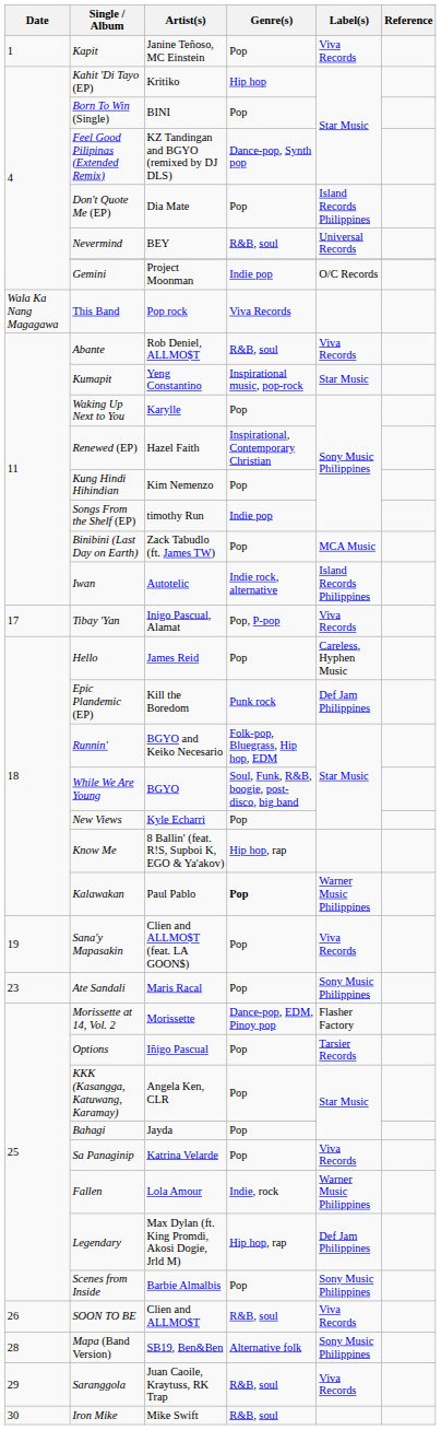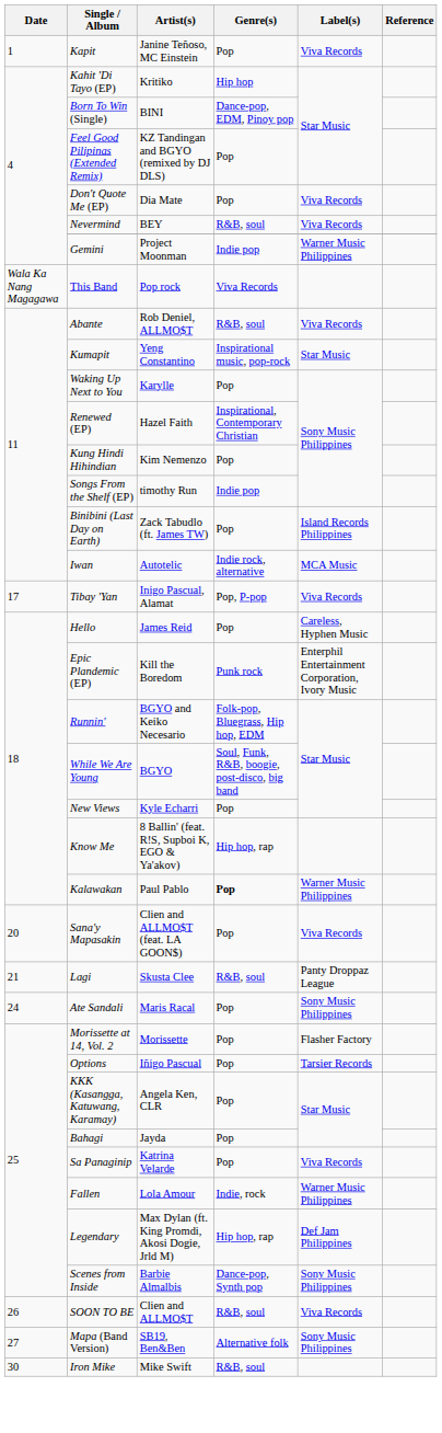Born To Win (Single) | Genre(s): Pop -> Dance-pop, EDM, Pinoy pop
Feel Good Pilipinas (Extended Remix) | Genre(s): Dance-pop, Synth pop -> Pop
Don't Quote Me (EP) | Label(s): Island Records Philippines -> Viva Records
Nevermind | Label(s): Universal Records -> Viva Records
Gemini | Label(s): O/C Records -> Warner Music Philippines
Binibini (Last Day on Earth) | Label(s): MCA Music -> Island Records Philippines
Iwan | Label(s): Island Records Philippines -> MCA Music
Epic Plandemic (EP) | Label(s): Def Jam Philippines -> Enterphil Entertainment Corporation, Ivory Music
Sana'y Mapasakin | Date: 19 -> 20
+ row: 21 | Lagi | Skusta Clee | R&B, soul | Panty Droppaz League
Ate Sandali | Date: 23 -> 24
Morissette at 14, Vol. 2 | Genre(s): Dance-pop, EDM, Pinoy pop -> Pop
Scenes from Inside | Genre(s): Pop -> Dance-pop, Synth pop
Mapa (Band Version) | Date: 28 -> 27
- row: 29 | Saranggola | Juan Caoile, Kraytuss, RK Trap | R&B, soul | Viva Records
